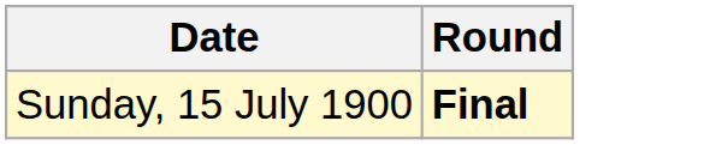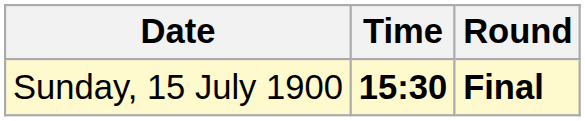+ column: Time | 15:30
